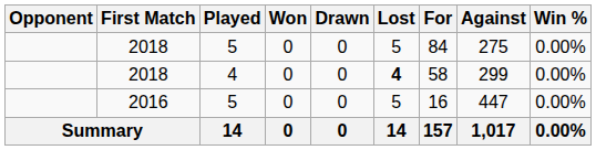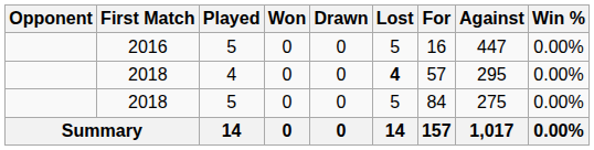rows swapped: 2016 <-> 2018 / 5
2018 / 4 | For: 58 -> 57
2018 / 4 | Against: 299 -> 295
